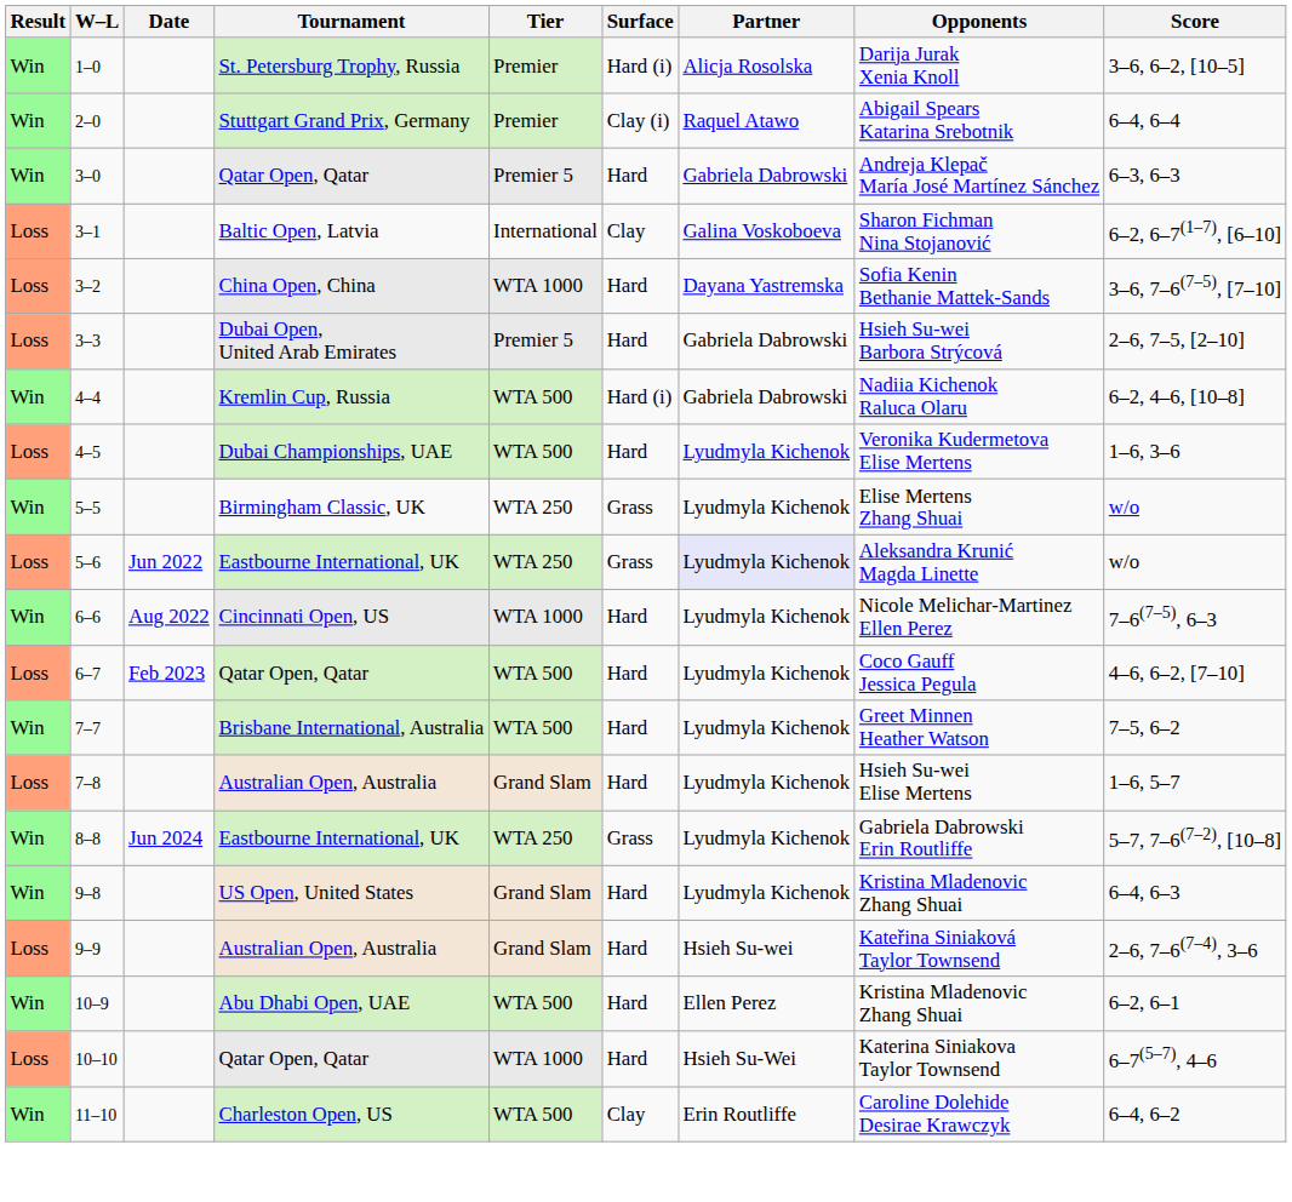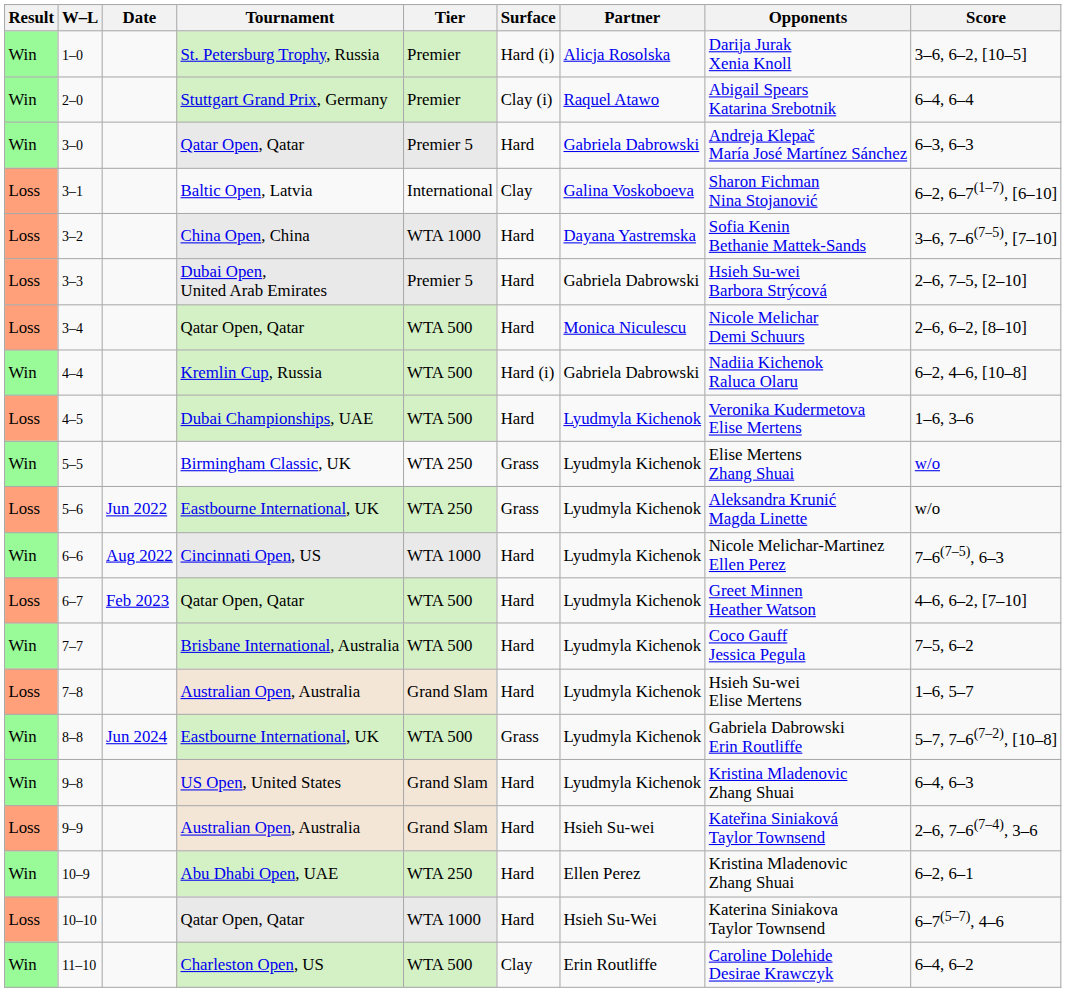+ row: Loss | 3–4 | Qatar Open, Qatar | WTA 500 | Hard | Monica Niculescu | Nicole Melichar Demi Schuurs | 2–6, 6–2, [8–10]
5–6 | Partner: lavender background -> no background
6–7 | Opponents: Coco Gauff Jessica Pegula -> Greet Minnen Heather Watson
7–7 | Opponents: Greet Minnen Heather Watson -> Coco Gauff Jessica Pegula
8–8 | Tier: WTA 250 -> WTA 500
10–9 | Tier: WTA 500 -> WTA 250
